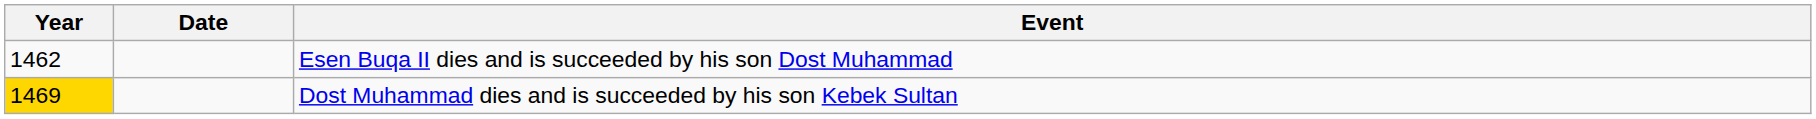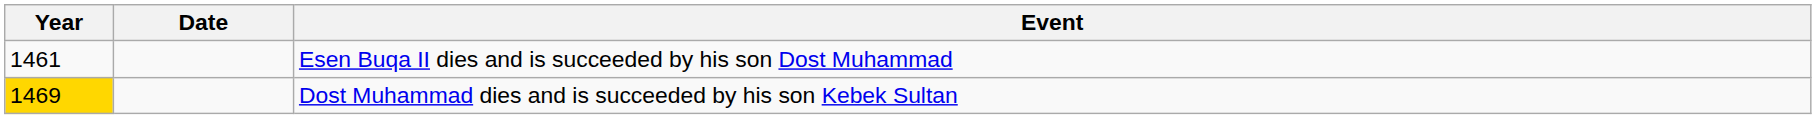Esen Buqa II dies and is succeeded by his son Dost Muhammad | Year: 1462 -> 1461
